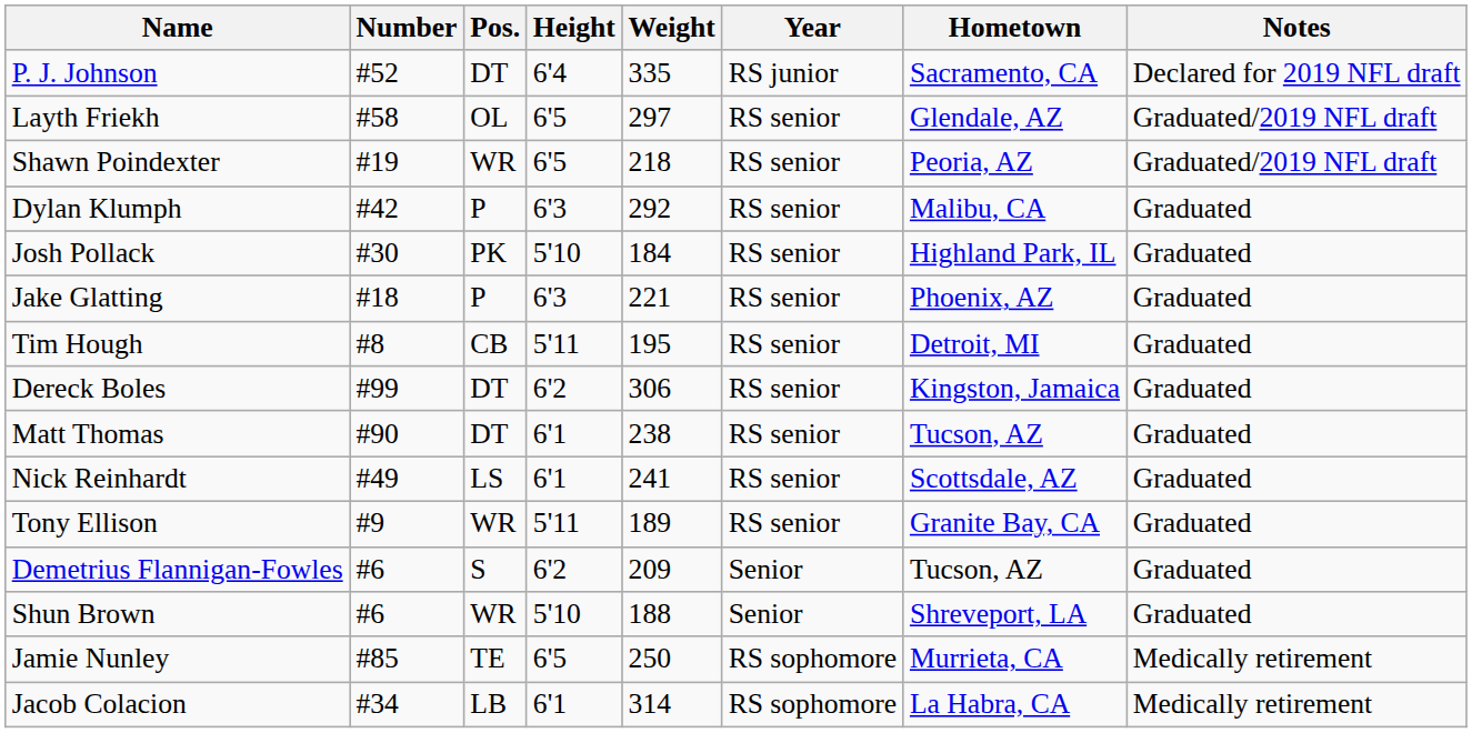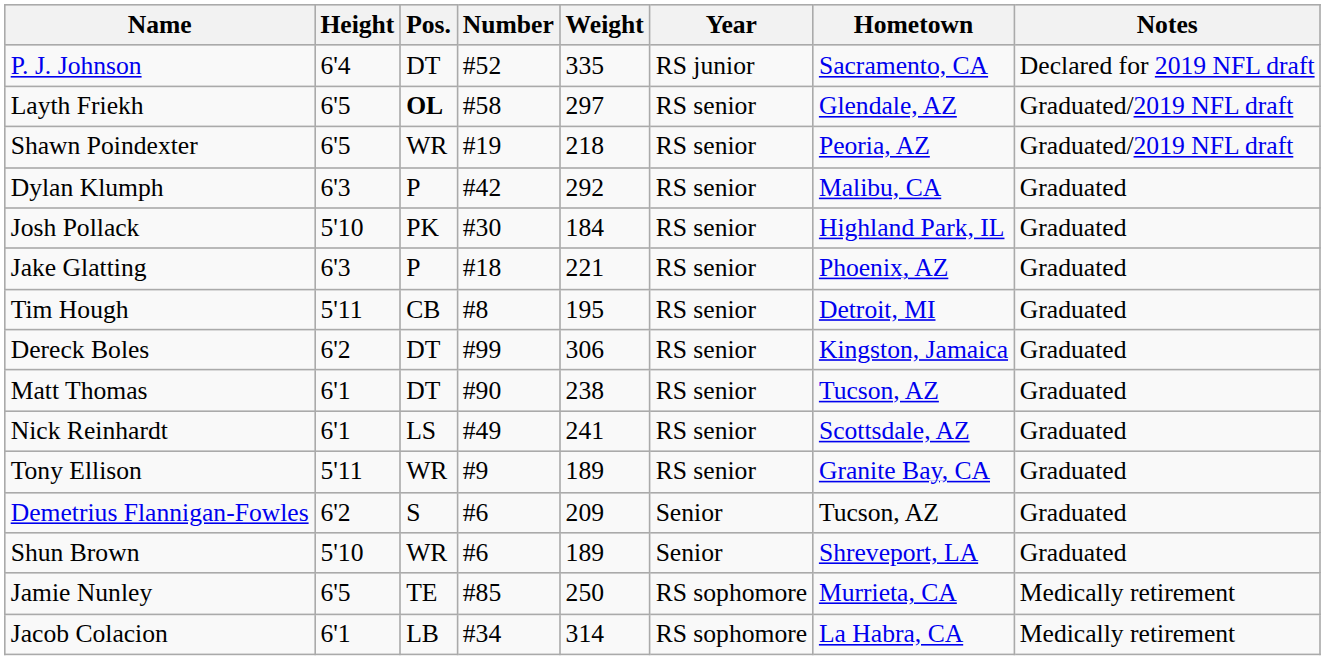columns swapped: Number <-> Height
Layth Friekh | Pos.: normal -> bold
Shun Brown | Weight: 188 -> 189
